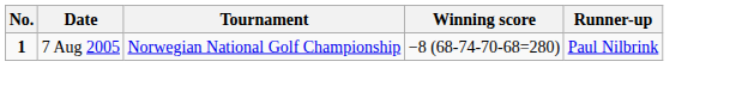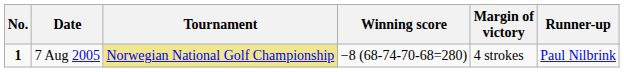+ column: Margin of victory | 4 strokes
7 Aug 2005 | Tournament: no background -> khaki background
